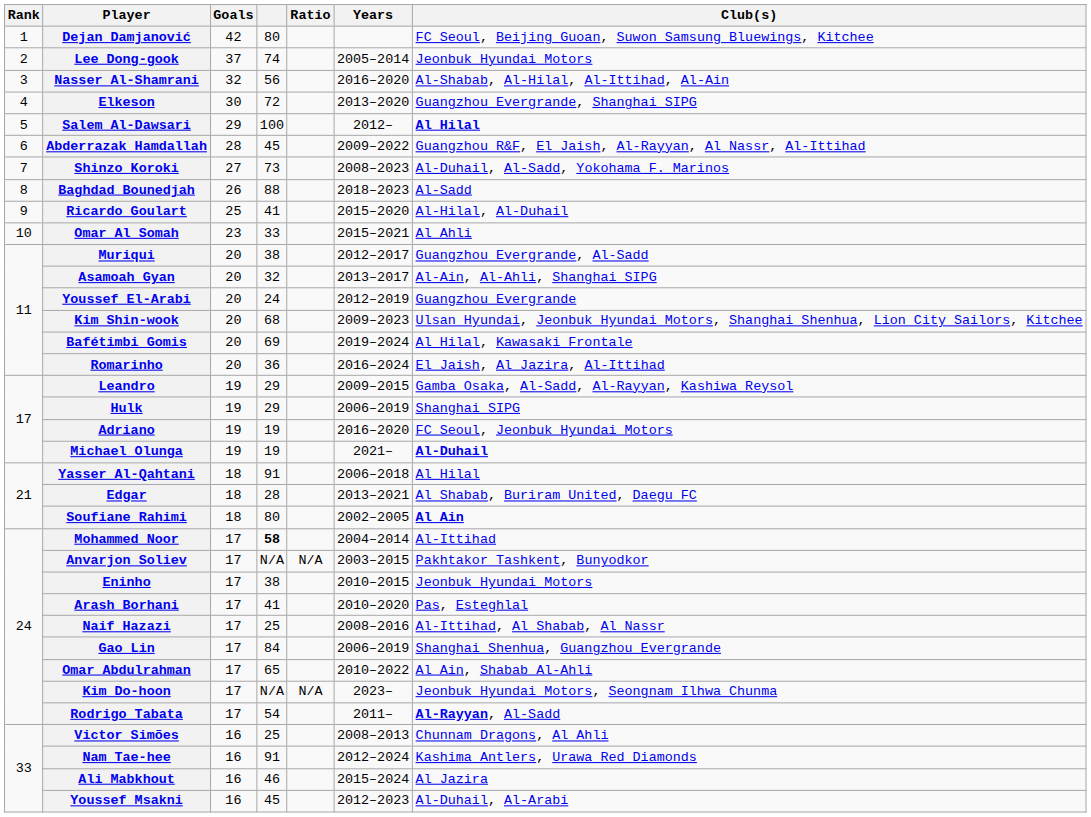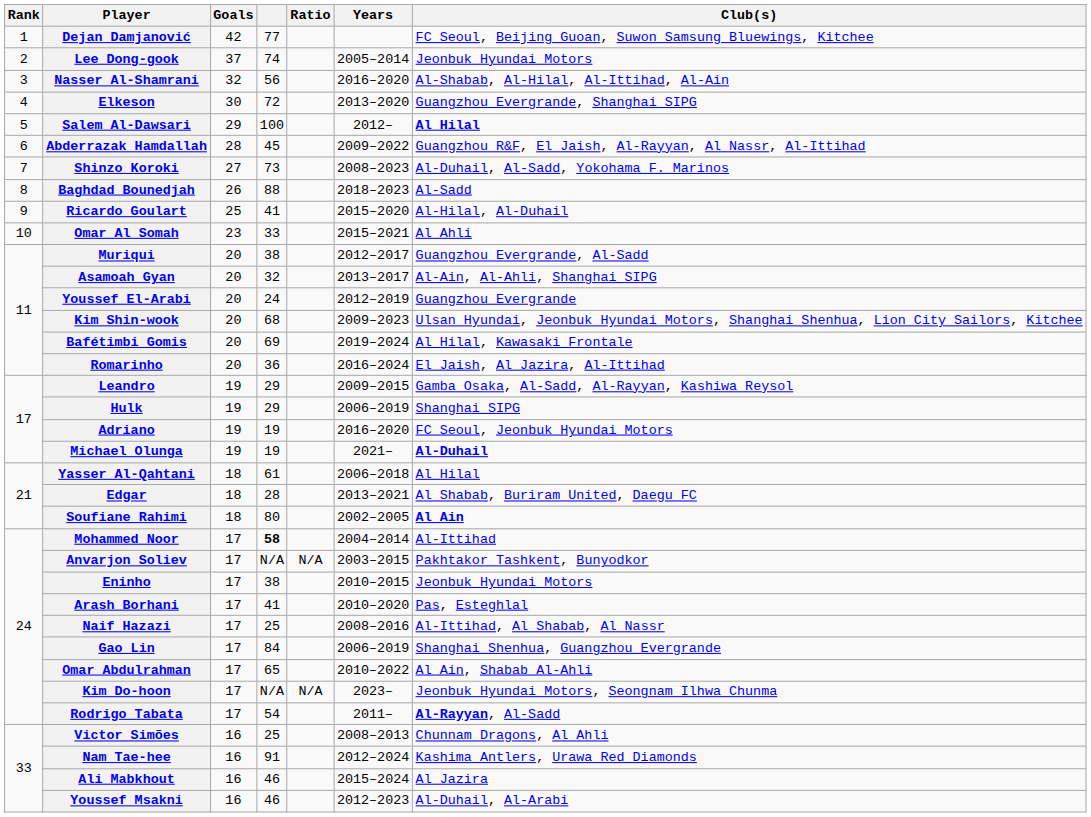Dejan Damjanović | column 4: 80 -> 77
Yasser Al-Qahtani | column 4: 91 -> 61
Youssef Msakni | column 4: 45 -> 46
